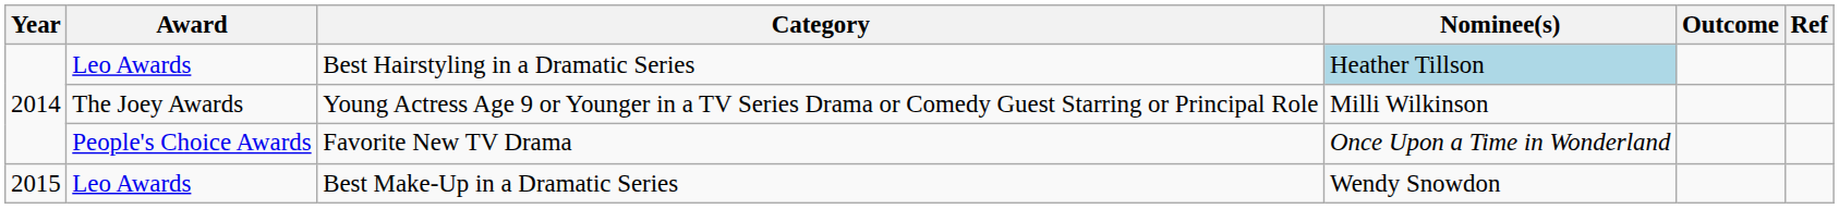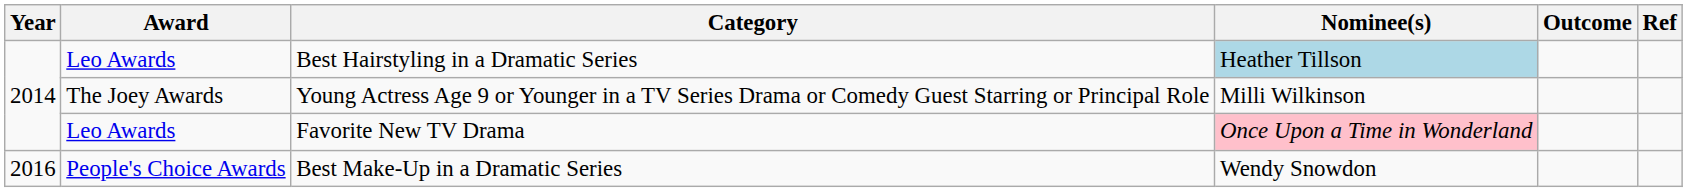Favorite New TV Drama | Award: People's Choice Awards -> Leo Awards
Favorite New TV Drama | Nominee(s): no background -> pink background
Best Make-Up in a Dramatic Series | Year: 2015 -> 2016
Best Make-Up in a Dramatic Series | Award: Leo Awards -> People's Choice Awards
